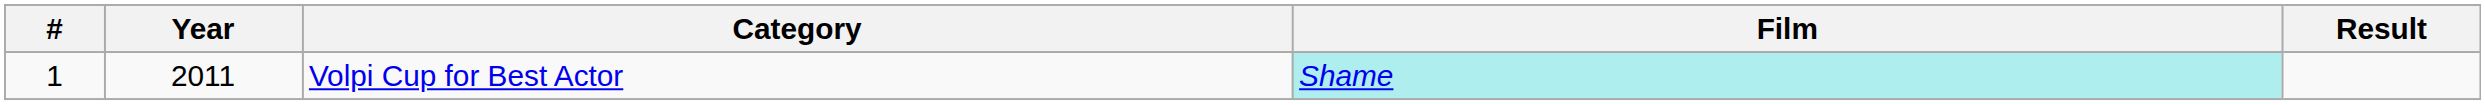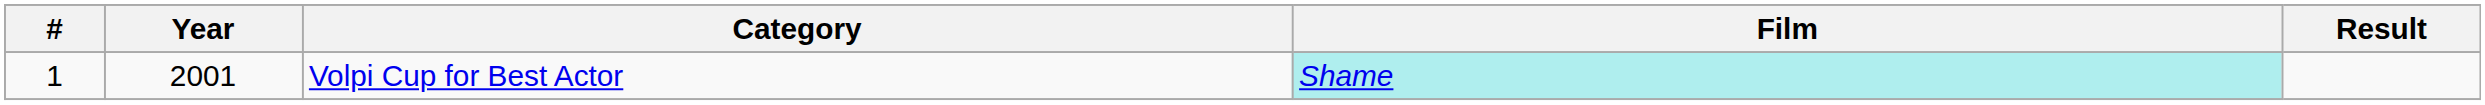Volpi Cup for Best Actor | Year: 2011 -> 2001
